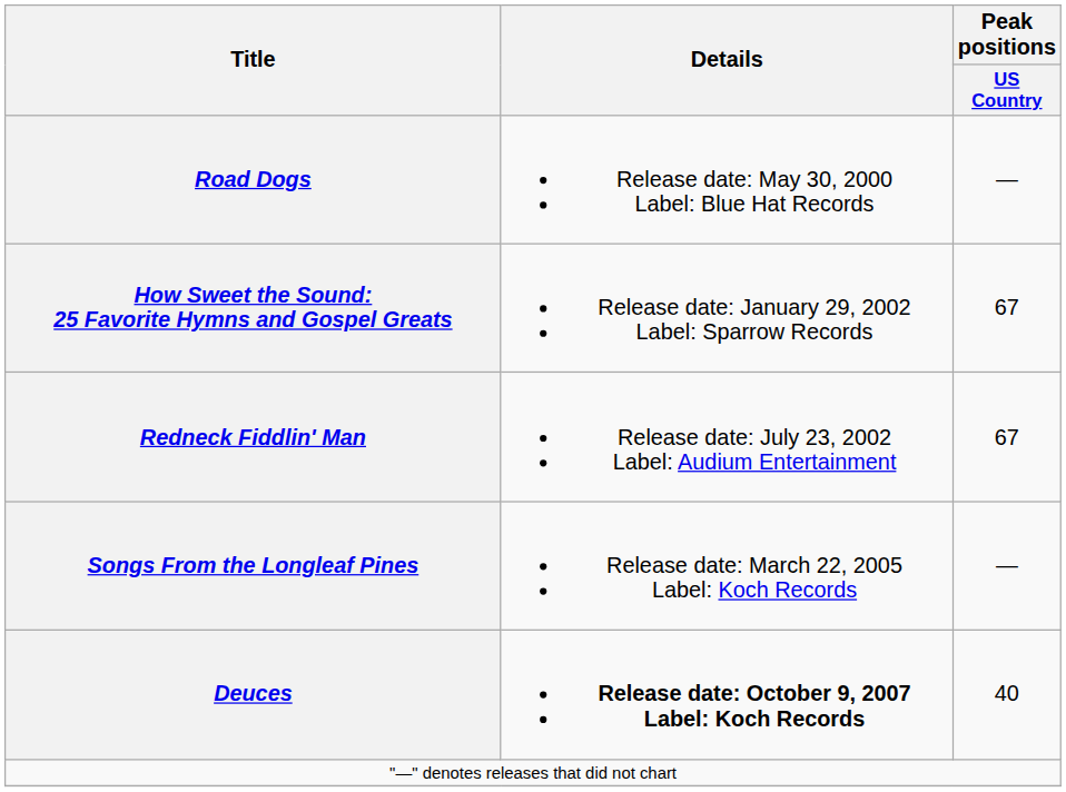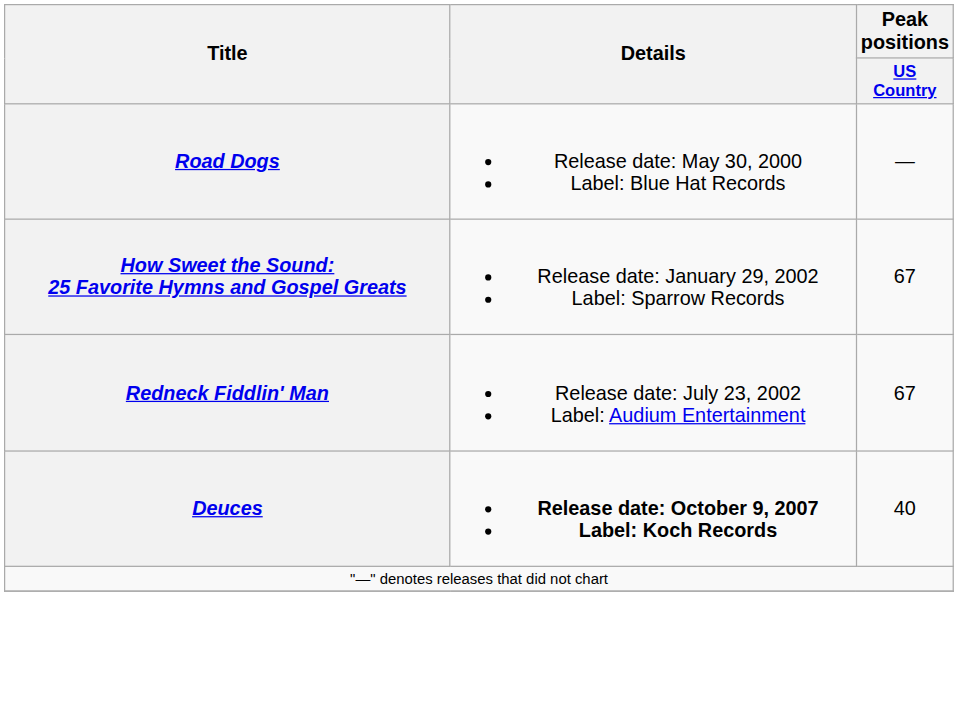- row: Songs From the Longleaf Pines | Release date: March 22, 2005 Label: Koch Records | —
